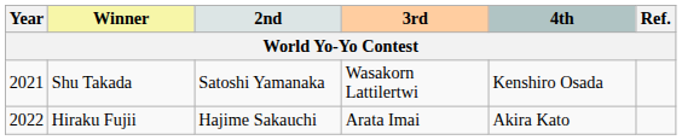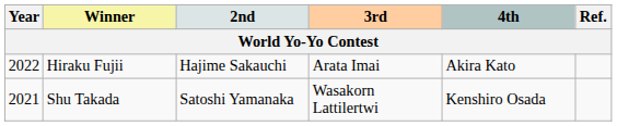rows swapped: Shu Takada <-> Hiraku Fujii
